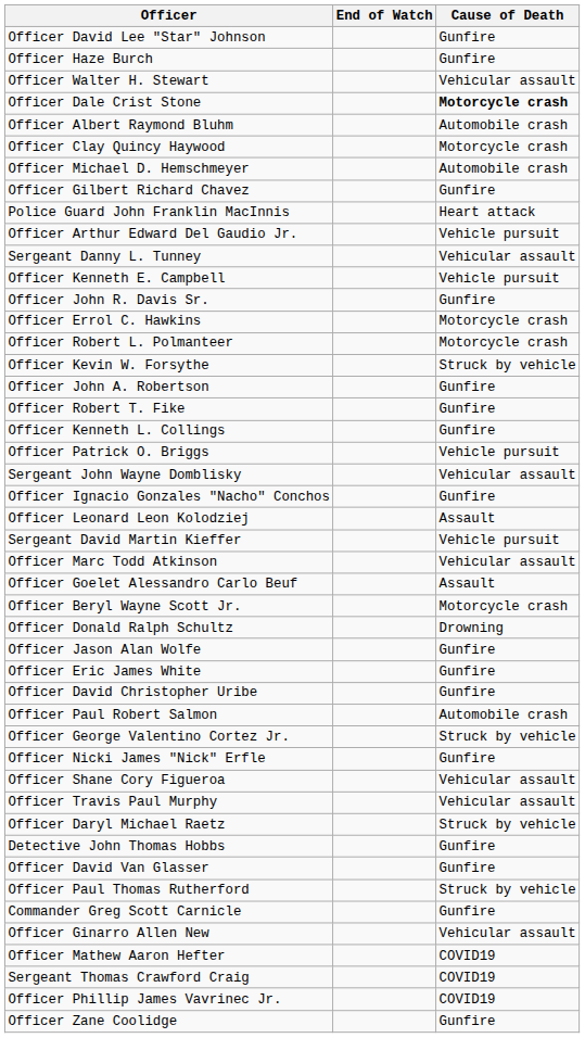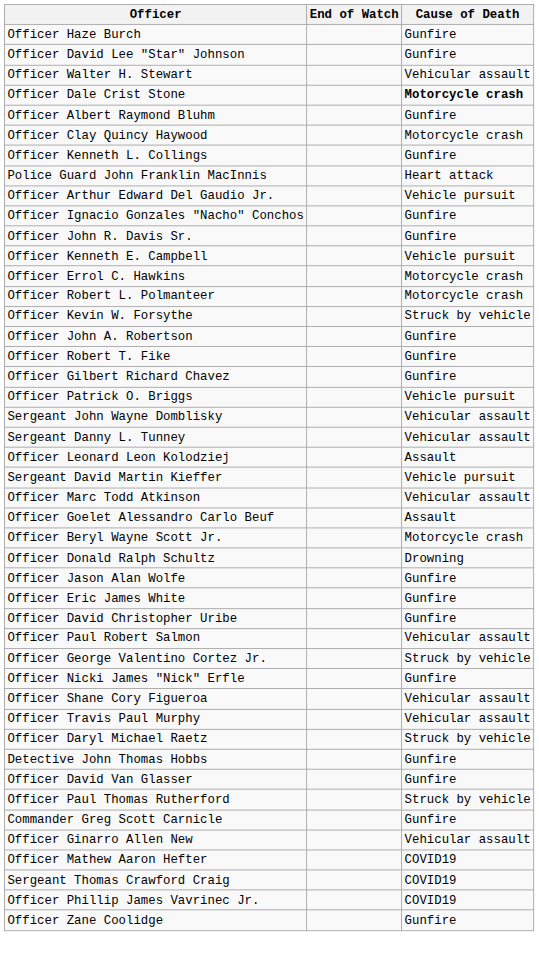rows swapped: Officer Haze Burch <-> Officer David Lee "Star" Johnson
Officer Albert Raymond Bluhm | Cause of Death: Automobile crash -> Gunfire
- row: Officer Michael D. Hemschmeyer | Automobile crash
rows swapped: Officer Gilbert Richard Chavez <-> Officer Kenneth L. Collings
rows swapped: Officer Ignacio Gonzales "Nacho" Conchos <-> Sergeant Danny L. Tunney
rows swapped: Officer John R. Davis Sr. <-> Officer Kenneth E. Campbell
Officer Paul Robert Salmon | Cause of Death: Automobile crash -> Vehicular assault
